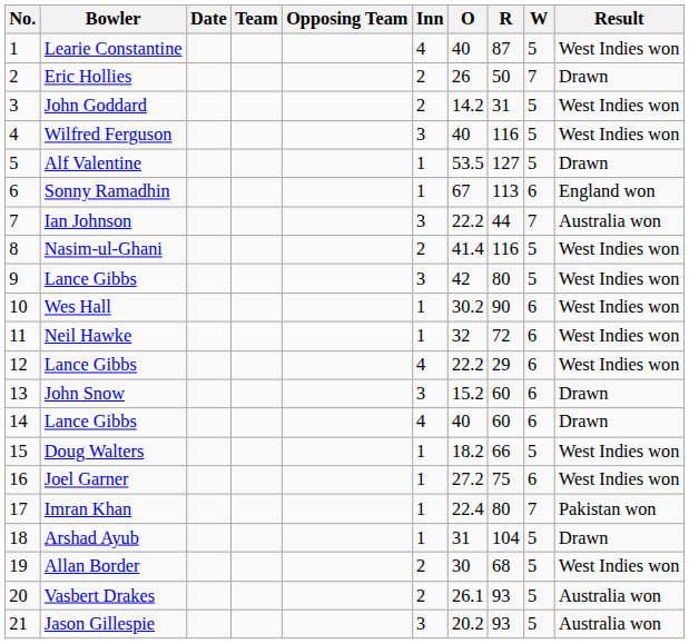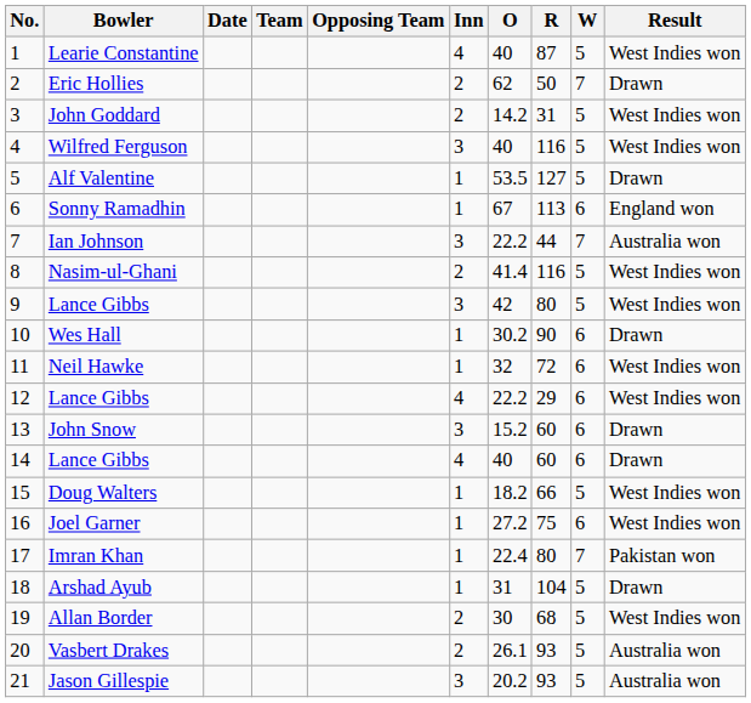Eric Hollies | O: 26 -> 62
Wes Hall | Result: West Indies won -> Drawn
